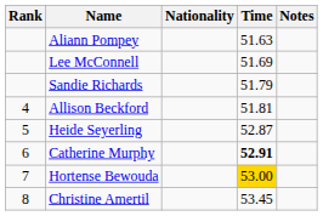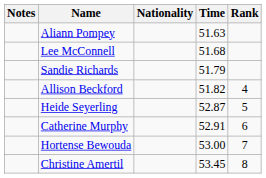columns swapped: Rank <-> Notes
Lee McConnell | Time: 51.69 -> 51.68
Allison Beckford | Time: 51.81 -> 51.82
Catherine Murphy | Time: bold -> normal
Hortense Bewouda | Time: gold background -> no background
